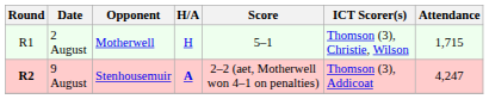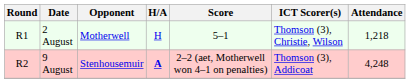2 August | Attendance: 1,715 -> 1,218
9 August | Round: bold -> normal
9 August | Attendance: 4,247 -> 4,248
